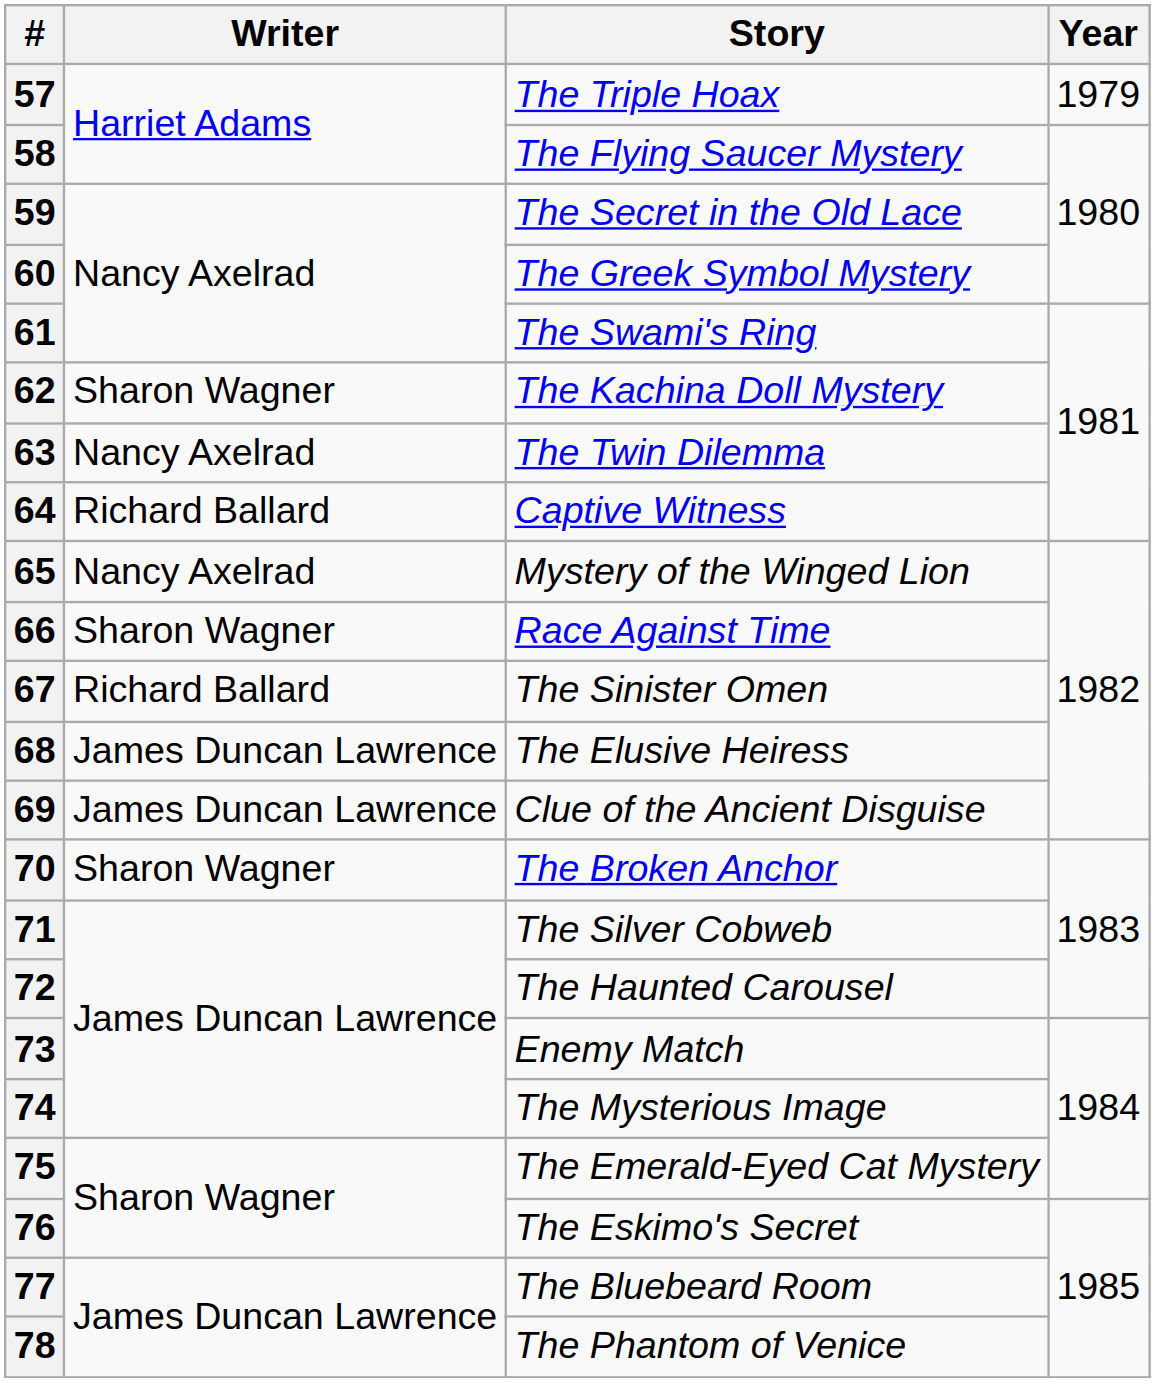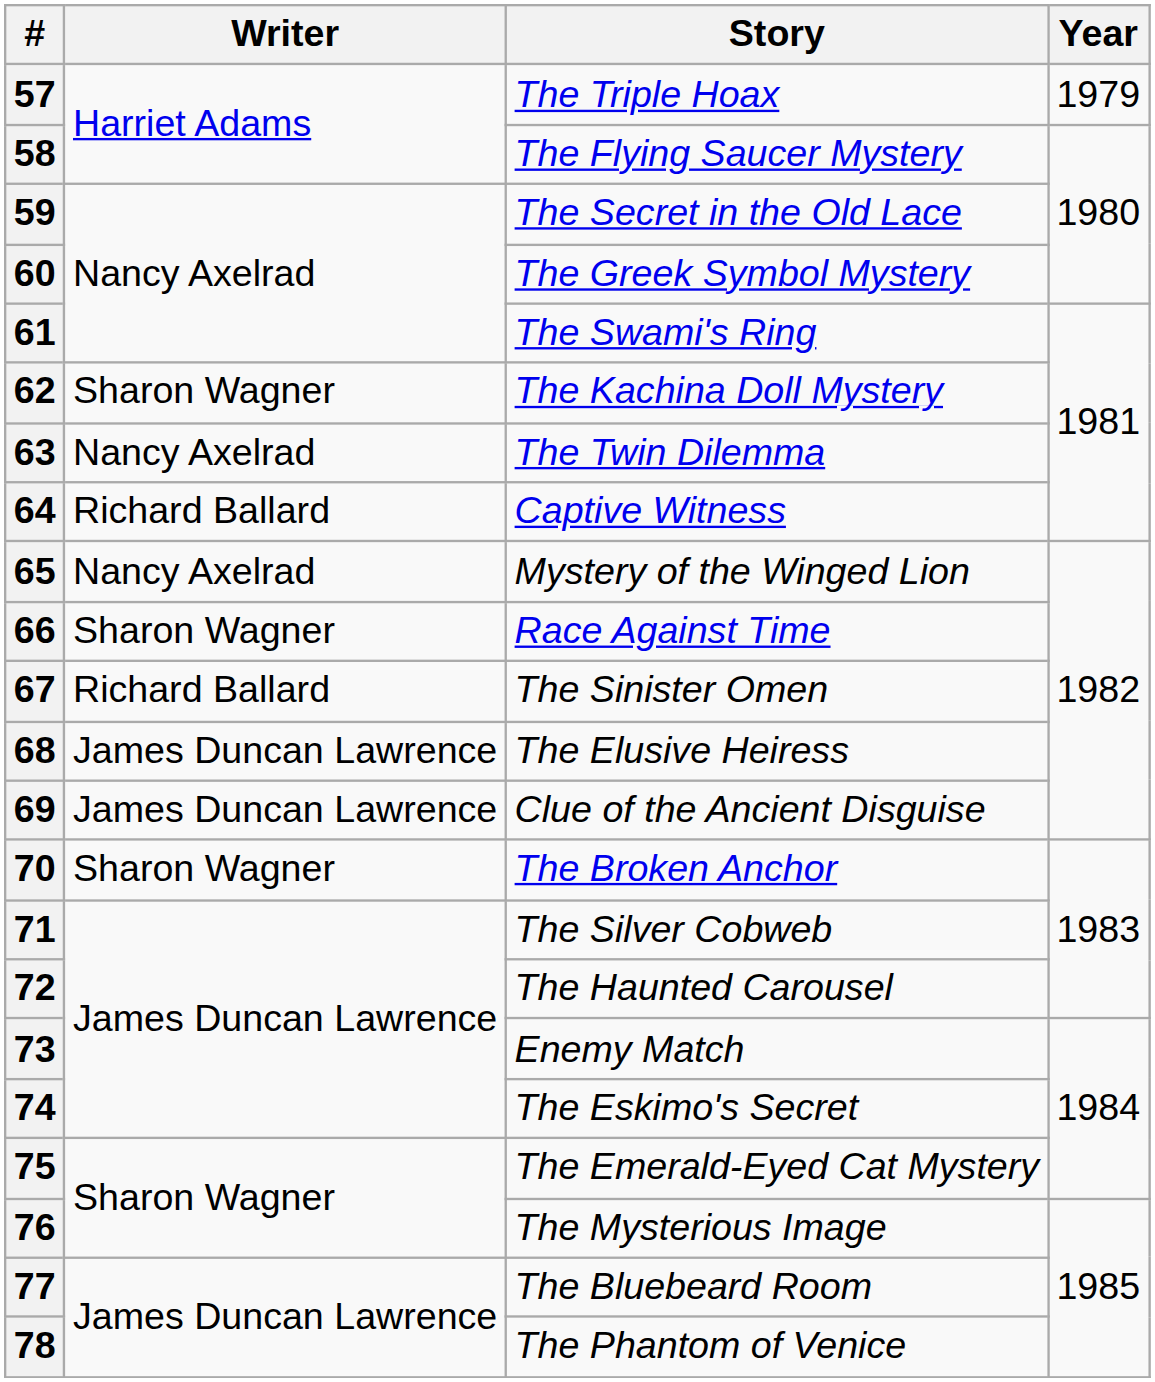74 | Story: The Mysterious Image -> The Eskimo's Secret
76 | Story: The Eskimo's Secret -> The Mysterious Image
